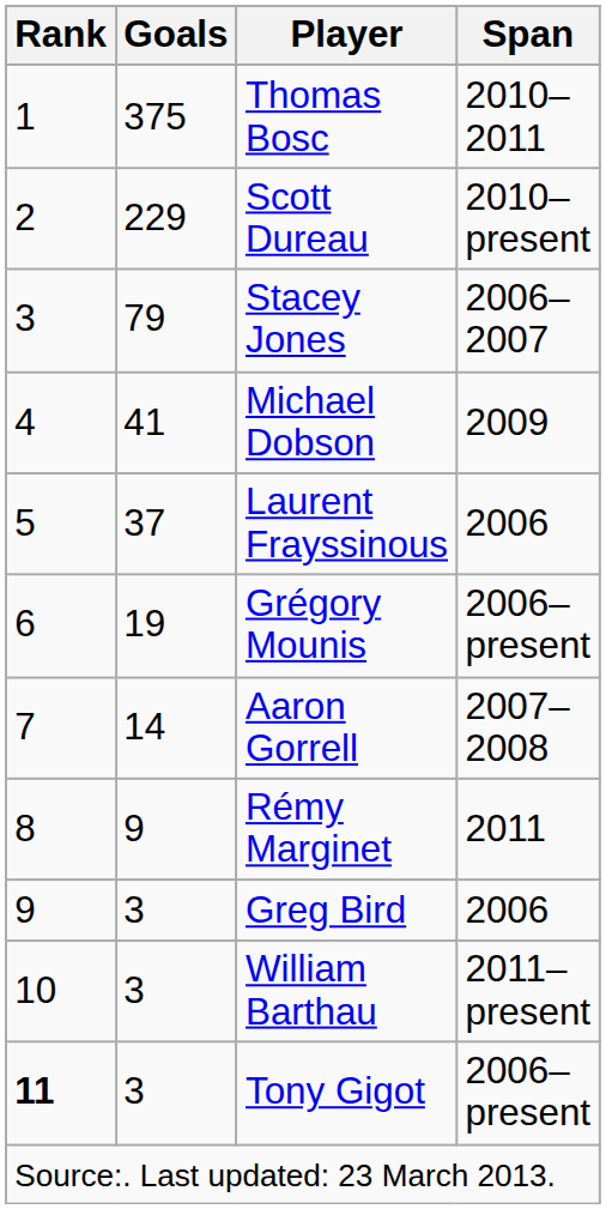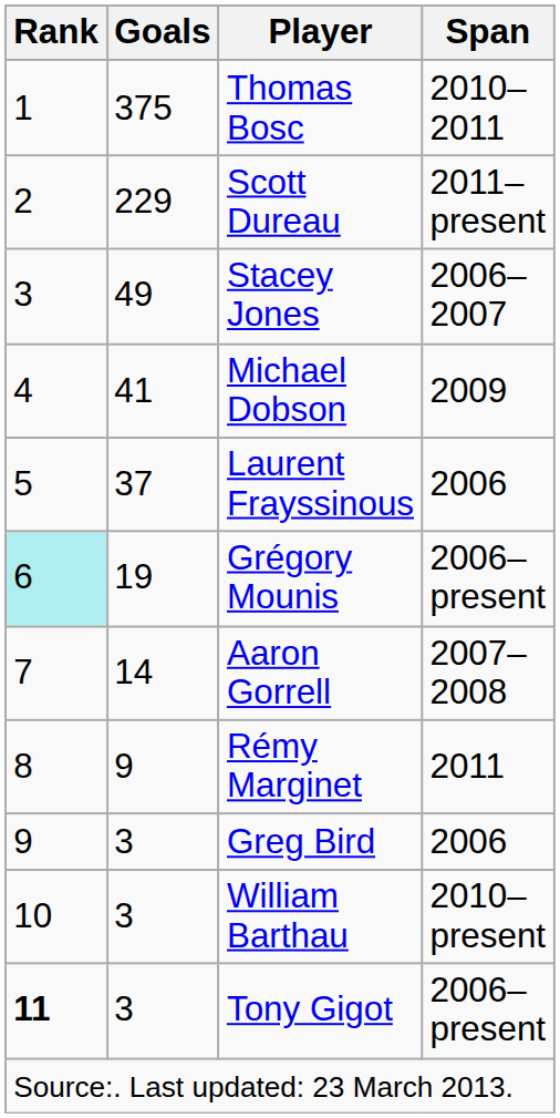Scott Dureau | Span: 2010–present -> 2011–present
Stacey Jones | Goals: 79 -> 49
Grégory Mounis | Rank: no background -> paleturquoise background
William Barthau | Span: 2011–present -> 2010–present
